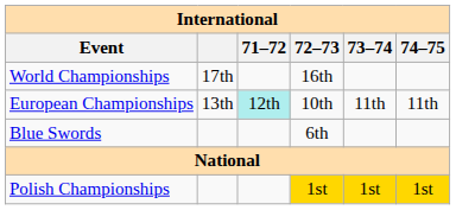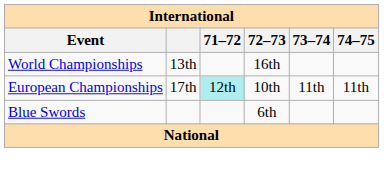World Championships | column 2: 17th -> 13th
European Championships | column 2: 13th -> 17th
- row: Polish Championships | 1st | 1st | 1st
